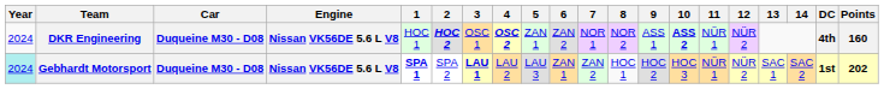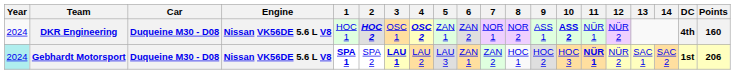Gebhardt Motorsport | 11: normal -> bold
Gebhardt Motorsport | Points: 202 -> 206
